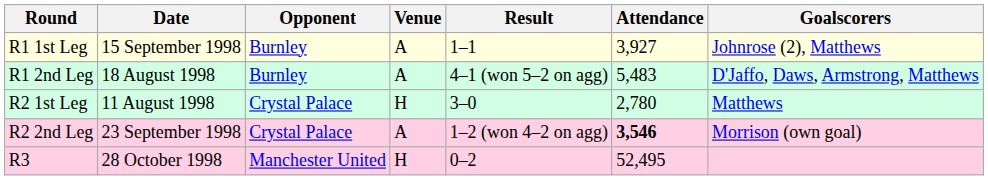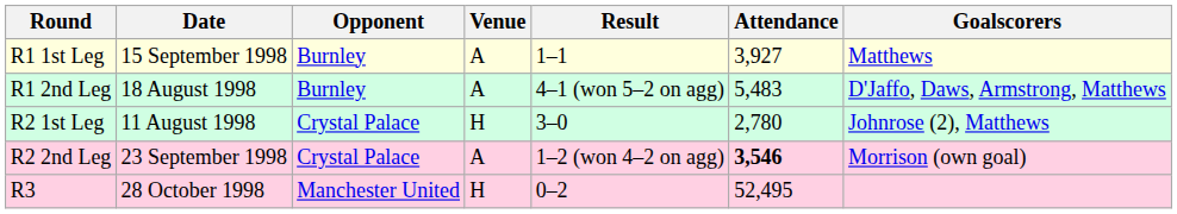R1 1st Leg | Goalscorers: Johnrose (2), Matthews -> Matthews
R2 1st Leg | Goalscorers: Matthews -> Johnrose (2), Matthews
